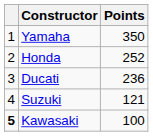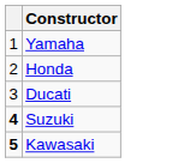- column: Points | 350 | 252 | 236 | 121 | 100
Suzuki | column 1: normal -> bold
